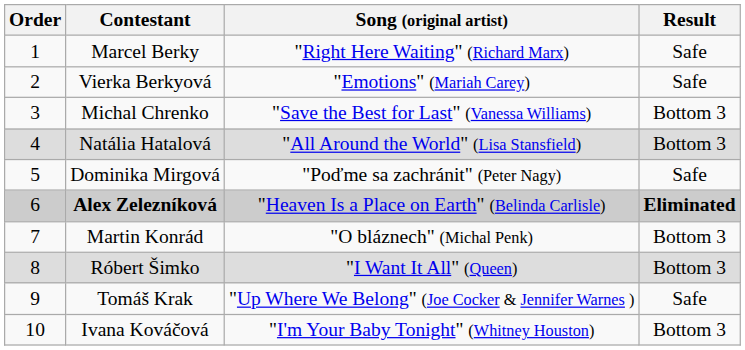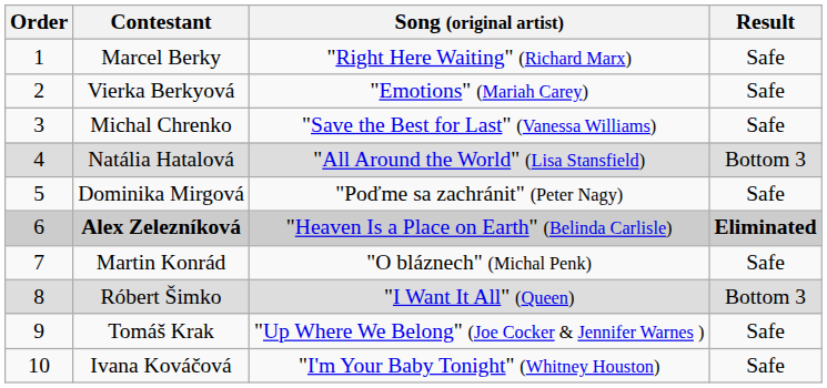Michal Chrenko | Result: Bottom 3 -> Safe
Martin Konrád | Result: Bottom 3 -> Safe
Ivana Kováčová | Result: Bottom 3 -> Safe
